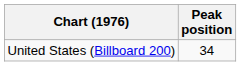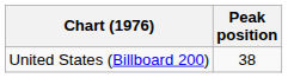United States (Billboard 200) | Peak position: 34 -> 38
